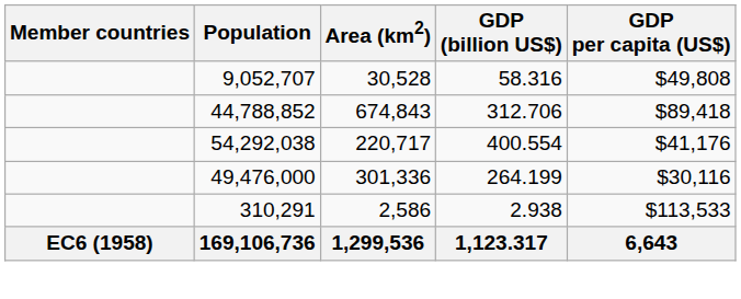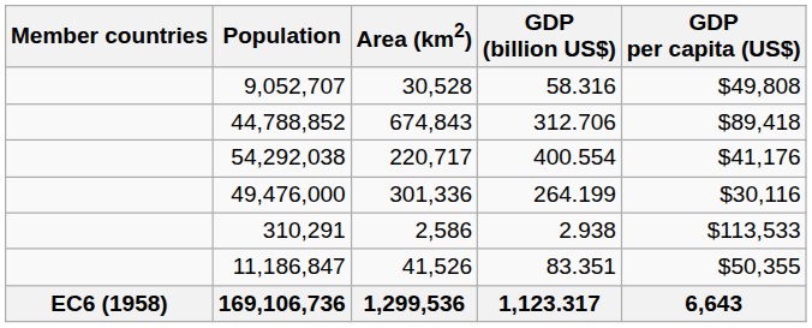+ row: 11,186,847 | 41,526 | 83.351 | $50,355
